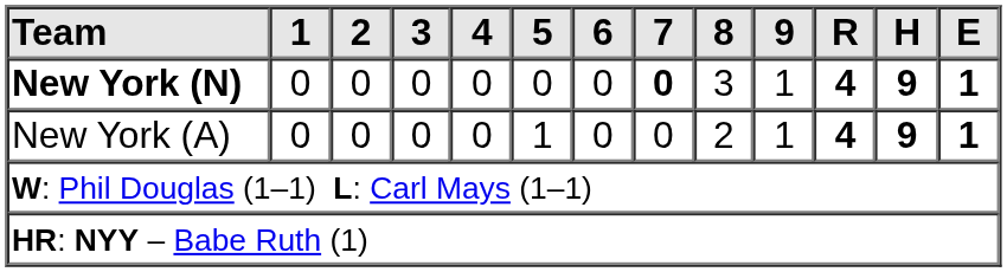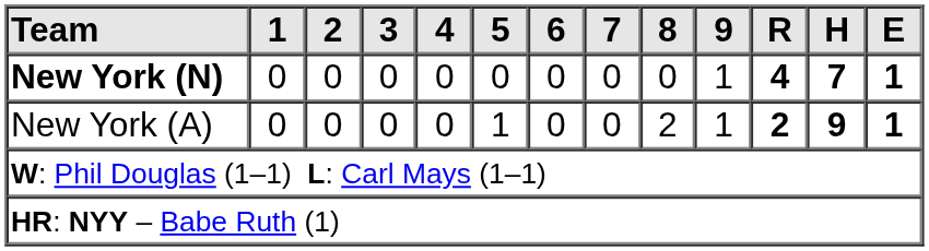New York (N) | 7: bold -> normal
New York (N) | 8: 3 -> 0
New York (N) | H: 9 -> 7
New York (A) | R: 4 -> 2
